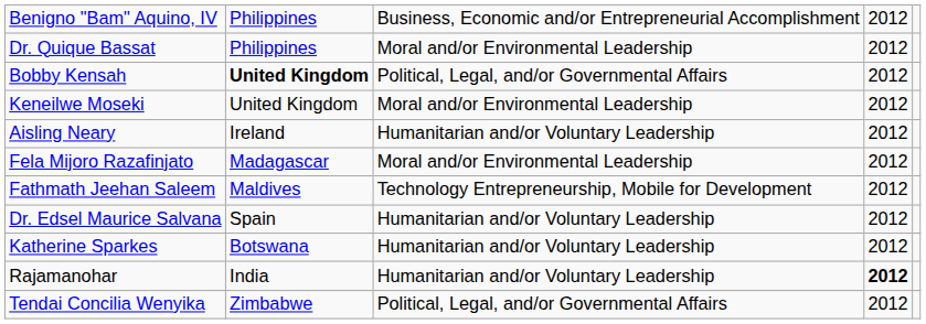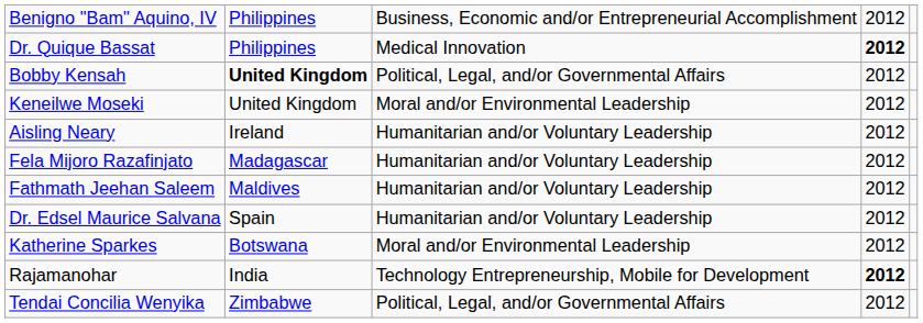Dr. Quique Bassat | column 3: Moral and/or Environmental Leadership -> Medical Innovation
Dr. Quique Bassat | column 4: normal -> bold
Fela Mijoro Razafinjato | column 3: Moral and/or Environmental Leadership -> Humanitarian and/or Voluntary Leadership
Fathmath Jeehan Saleem | column 3: Technology Entrepreneurship, Mobile for Development -> Humanitarian and/or Voluntary Leadership
Katherine Sparkes | column 3: Humanitarian and/or Voluntary Leadership -> Moral and/or Environmental Leadership
Rajamanohar | column 3: Humanitarian and/or Voluntary Leadership -> Technology Entrepreneurship, Mobile for Development
